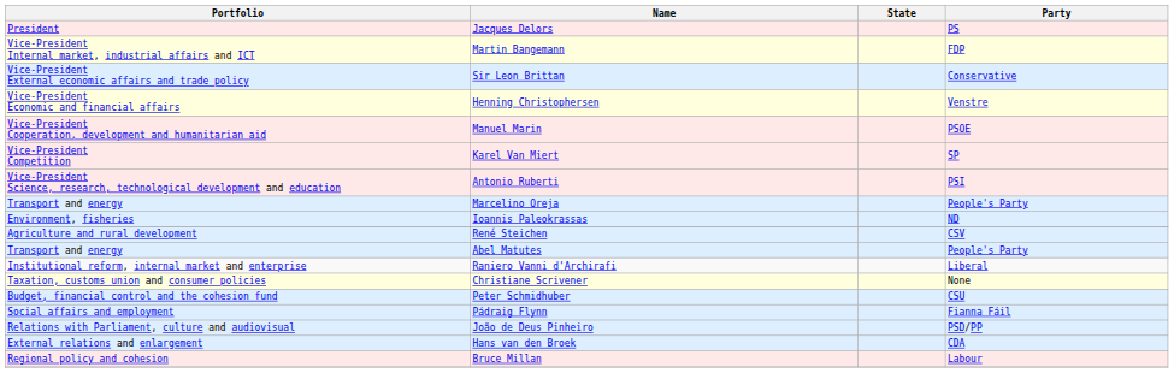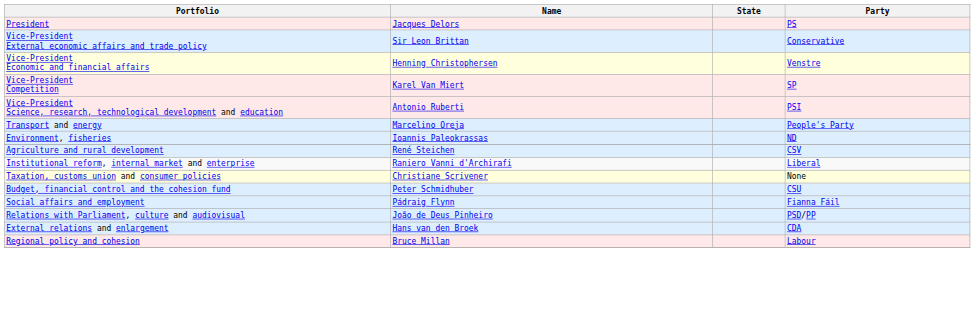- row: Vice-President Internal market, industrial affairs and ICT | Martin Bangemann | FDP
- row: Vice-President Cooperation, development and humanitarian aid | Manuel Marin | PSOE
- row: Transport and energy | Abel Matutes | People's Party
